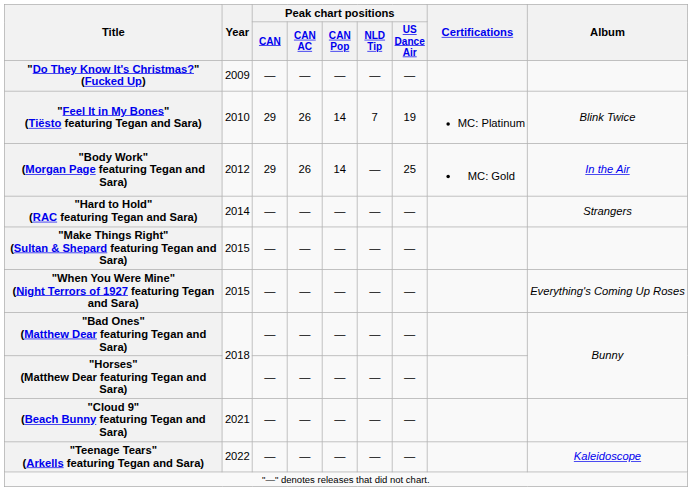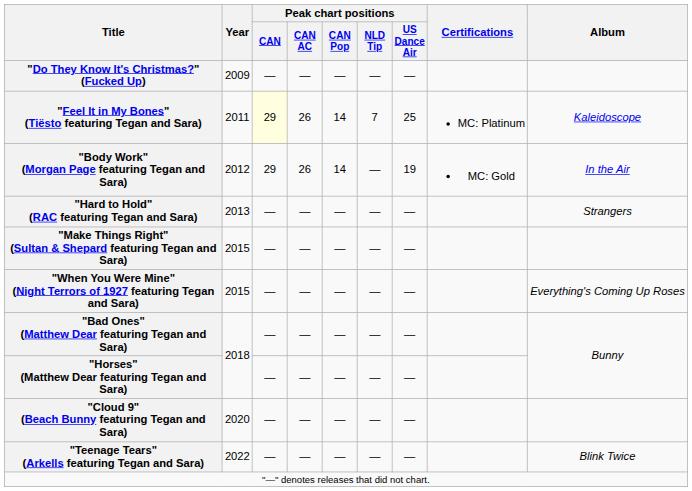"Feel It in My Bones" (Tiësto featuring Tegan and Sara) | Year: 2010 -> 2011
"Feel It in My Bones" (Tiësto featuring Tegan and Sara) | Peak chart positions / CAN: no background -> lightyellow background
"Feel It in My Bones" (Tiësto featuring Tegan and Sara) | Peak chart positions / US Dance Air: 19 -> 25
"Feel It in My Bones" (Tiësto featuring Tegan and Sara) | Album: Blink Twice -> Kaleidoscope
"Body Work" (Morgan Page featuring Tegan and Sara) | Peak chart positions / US Dance Air: 25 -> 19
"Hard to Hold" (RAC featuring Tegan and Sara) | Year: 2014 -> 2013
"Cloud 9" (Beach Bunny featuring Tegan and Sara) | Year: 2021 -> 2020
"Teenage Tears" (Arkells featuring Tegan and Sara) | Album: Kaleidoscope -> Blink Twice
